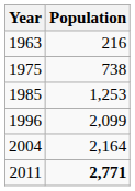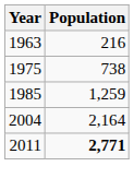1985 | Population: 1,253 -> 1,259
- row: 1996 | 2,099
